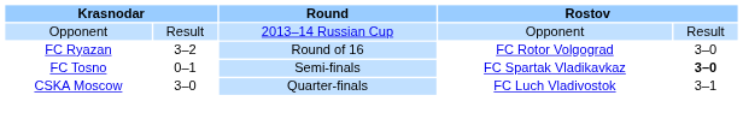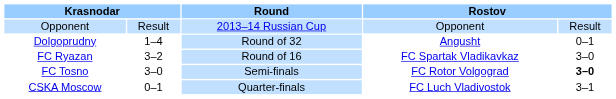+ row: Dolgoprudny | 1–4 | Round of 32 | Angusht | 0–1
FC Ryazan | column 4: FC Rotor Volgograd -> FC Spartak Vladikavkaz
FC Tosno | column 2: 0–1 -> 3–0
FC Tosno | column 4: FC Spartak Vladikavkaz -> FC Rotor Volgograd
CSKA Moscow | column 2: 3–0 -> 0–1
